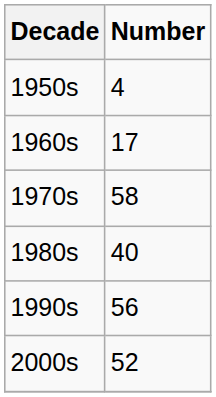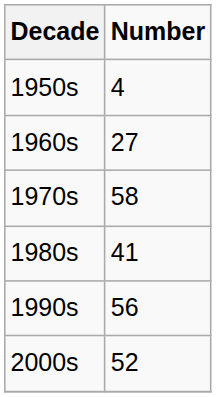1960s | Number: 17 -> 27
1980s | Number: 40 -> 41
